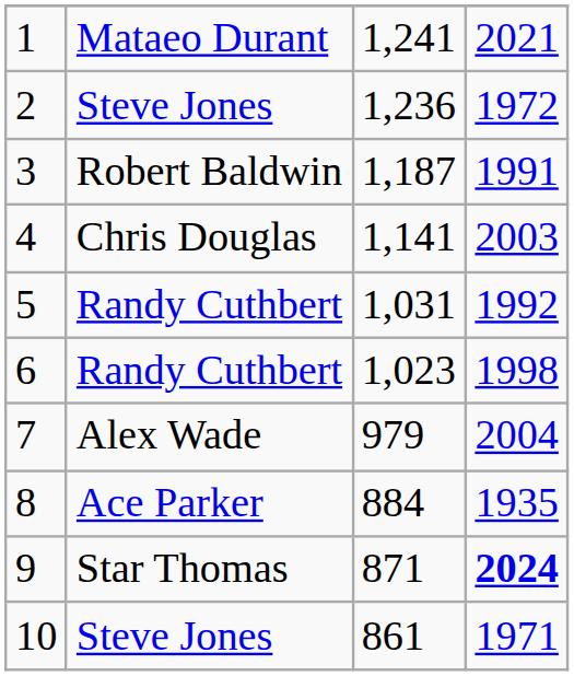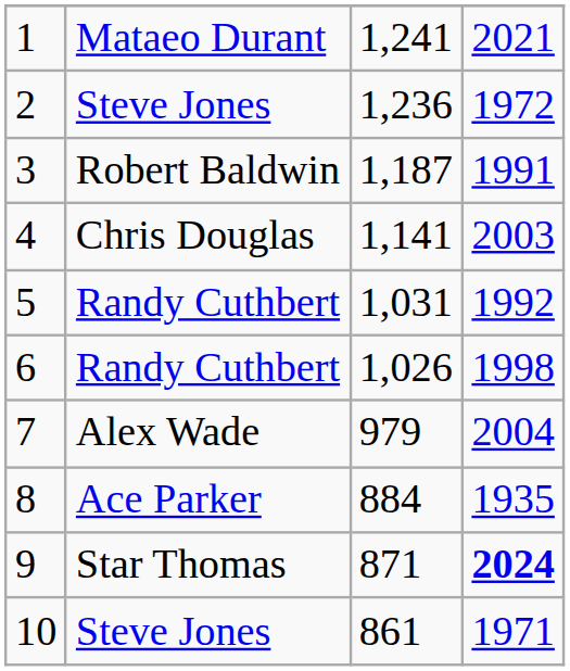6 | column 3: 1,023 -> 1,026
